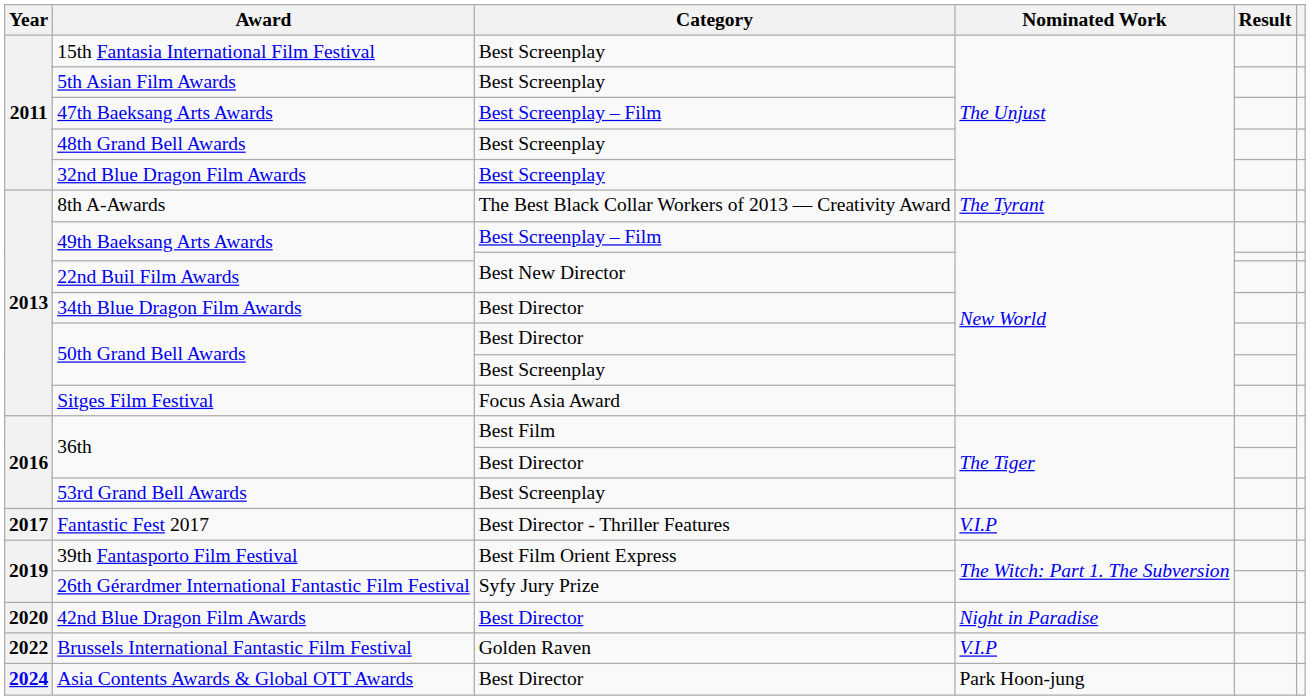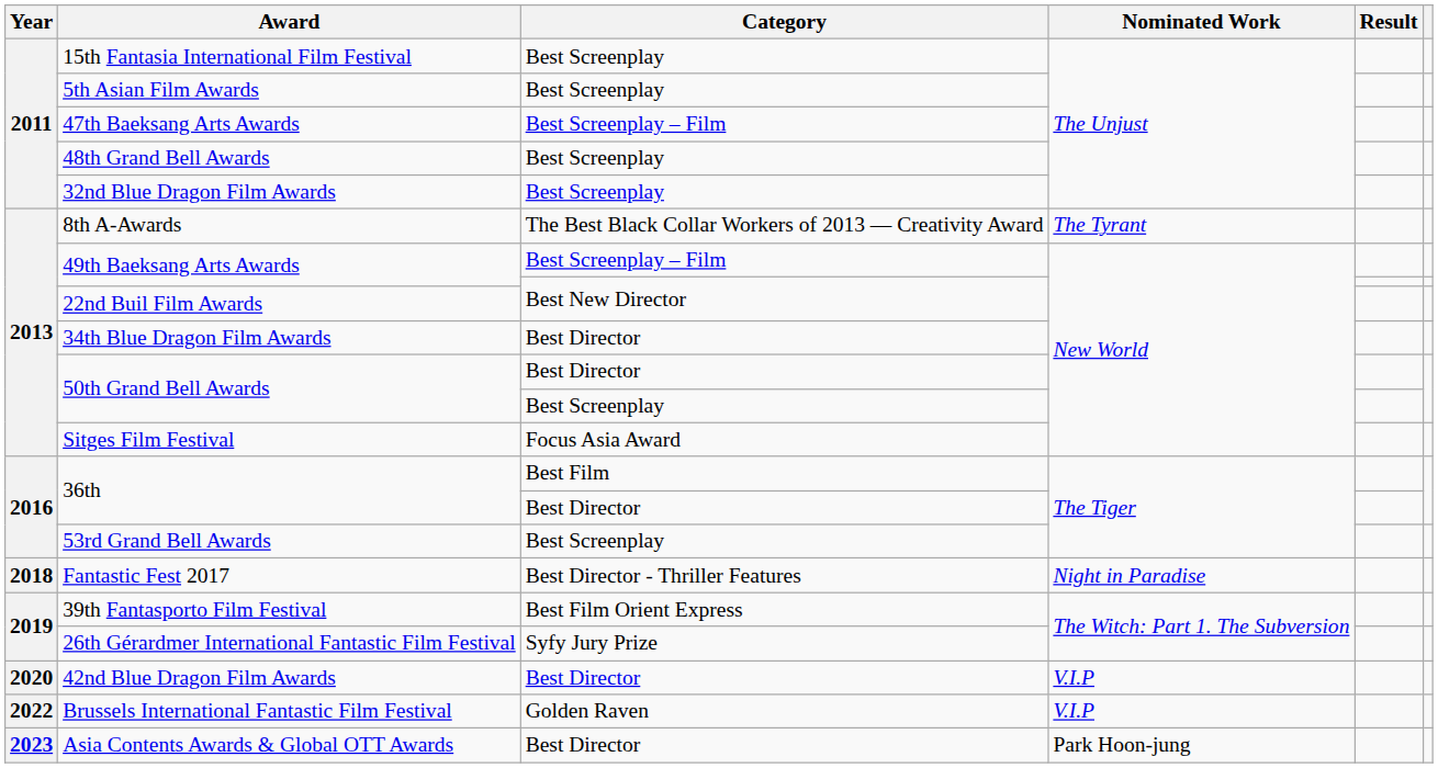Fantastic Fest 2017 | Year: 2017 -> 2018
Fantastic Fest 2017 | Nominated Work: V.I.P -> Night in Paradise
42nd Blue Dragon Film Awards | Nominated Work: Night in Paradise -> V.I.P
Asia Contents Awards & Global OTT Awards | Year: 2024 -> 2023
